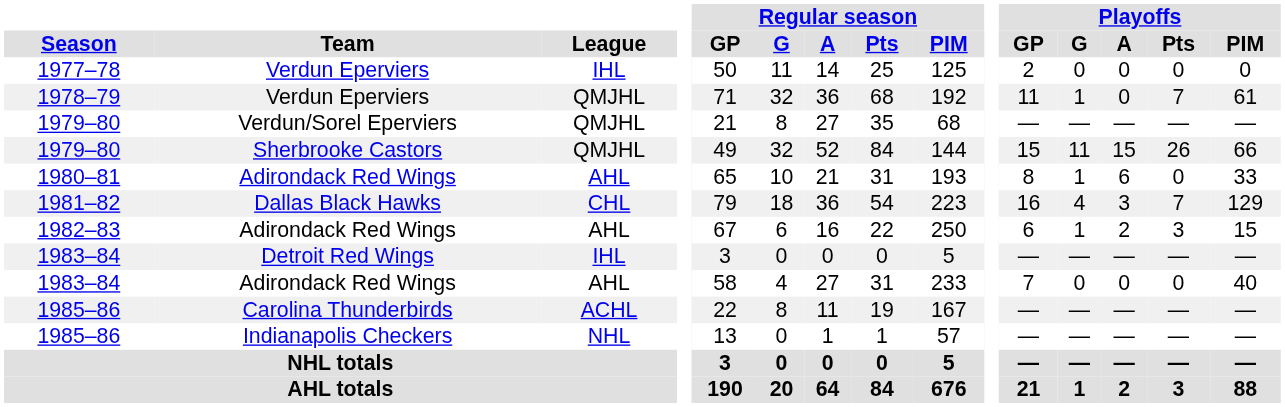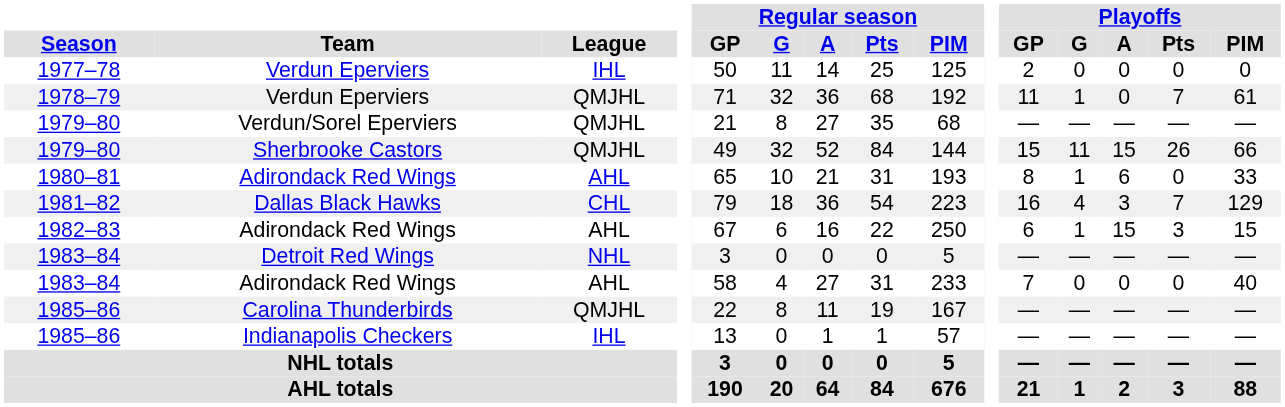1982–83 | Playoffs / A: 2 -> 15
1983–84 / Detroit Red Wings | League: IHL -> NHL
1985–86 / Carolina Thunderbirds | League: ACHL -> QMJHL
1985–86 / Indianapolis Checkers | League: NHL -> IHL
